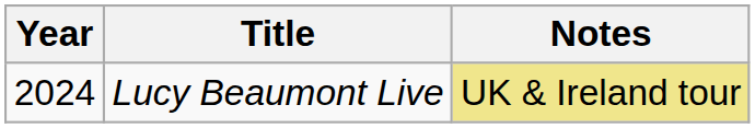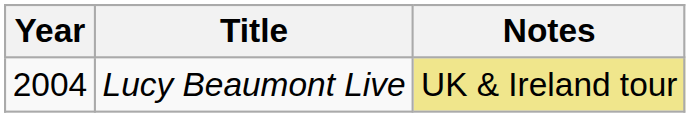Lucy Beaumont Live | Year: 2024 -> 2004
